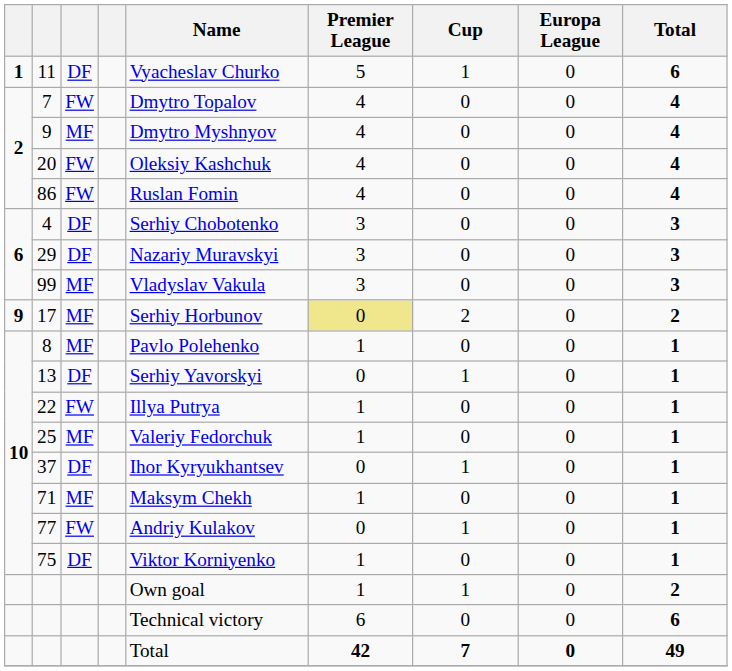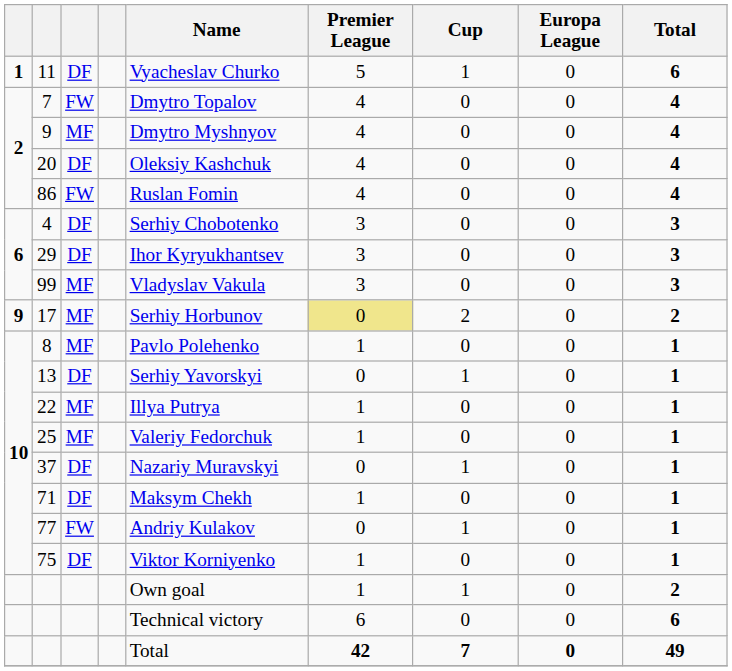20 | column 3: FW -> DF
29 | Name: Nazariy Muravskyi -> Ihor Kyryukhantsev
22 | column 3: FW -> MF
37 | Name: Ihor Kyryukhantsev -> Nazariy Muravskyi
71 | column 3: MF -> DF
